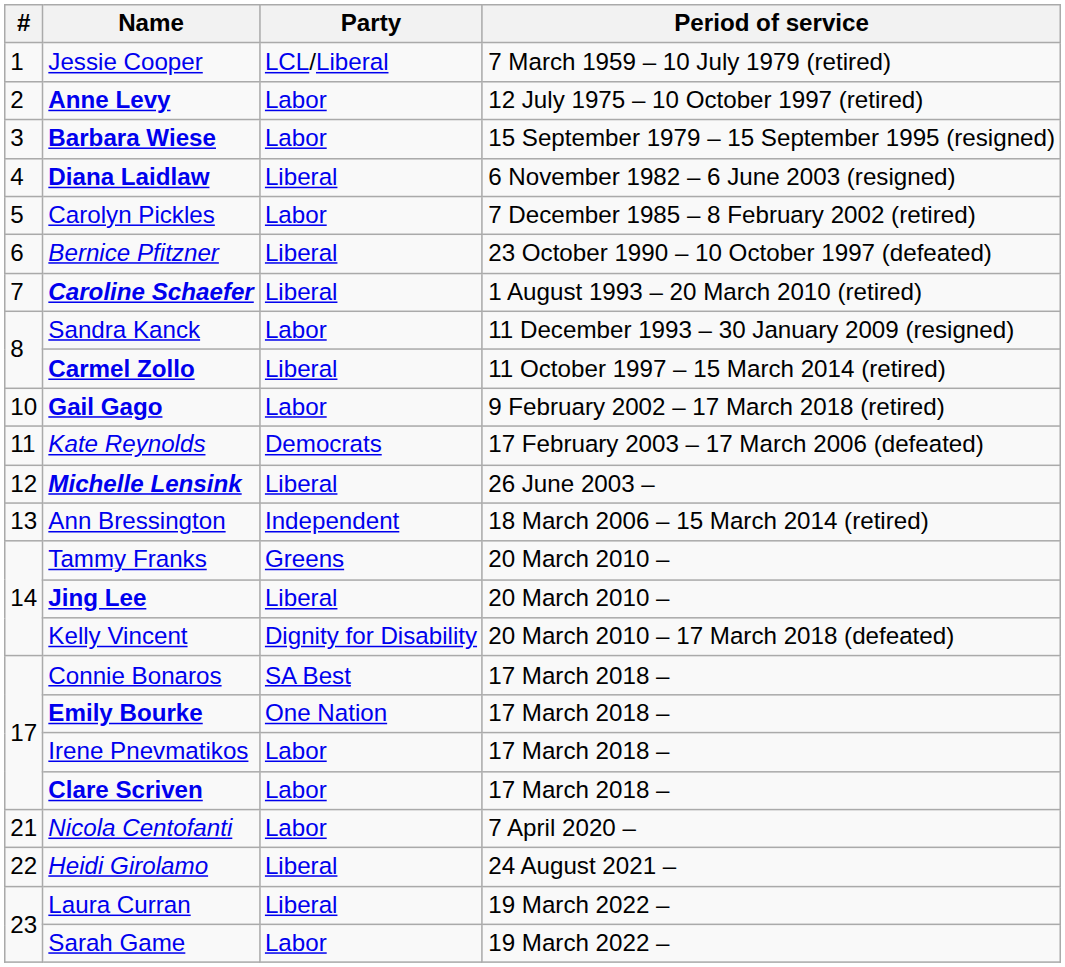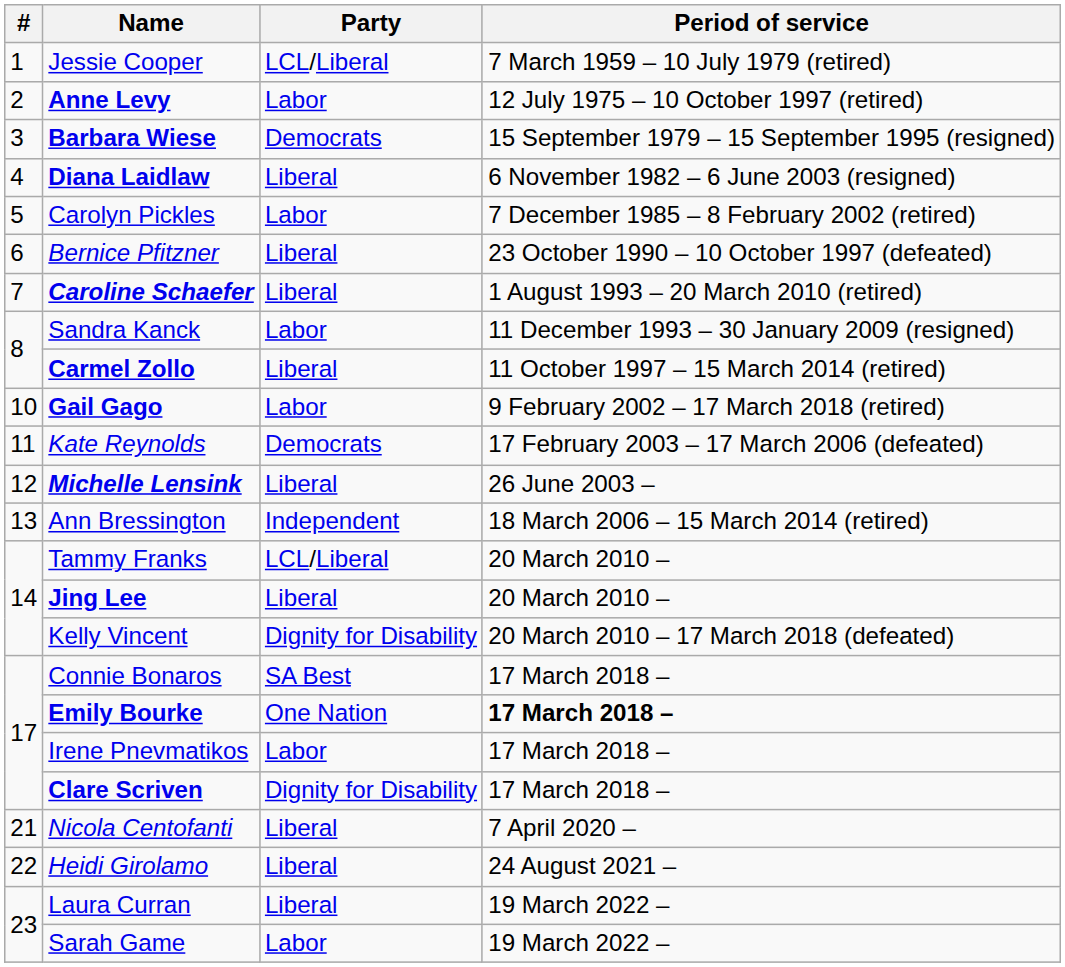Barbara Wiese | Party: Labor -> Democrats
Tammy Franks | Party: Greens -> LCL/Liberal
Emily Bourke | Period of service: normal -> bold
Clare Scriven | Party: Labor -> Dignity for Disability
Nicola Centofanti | Party: Labor -> Liberal
